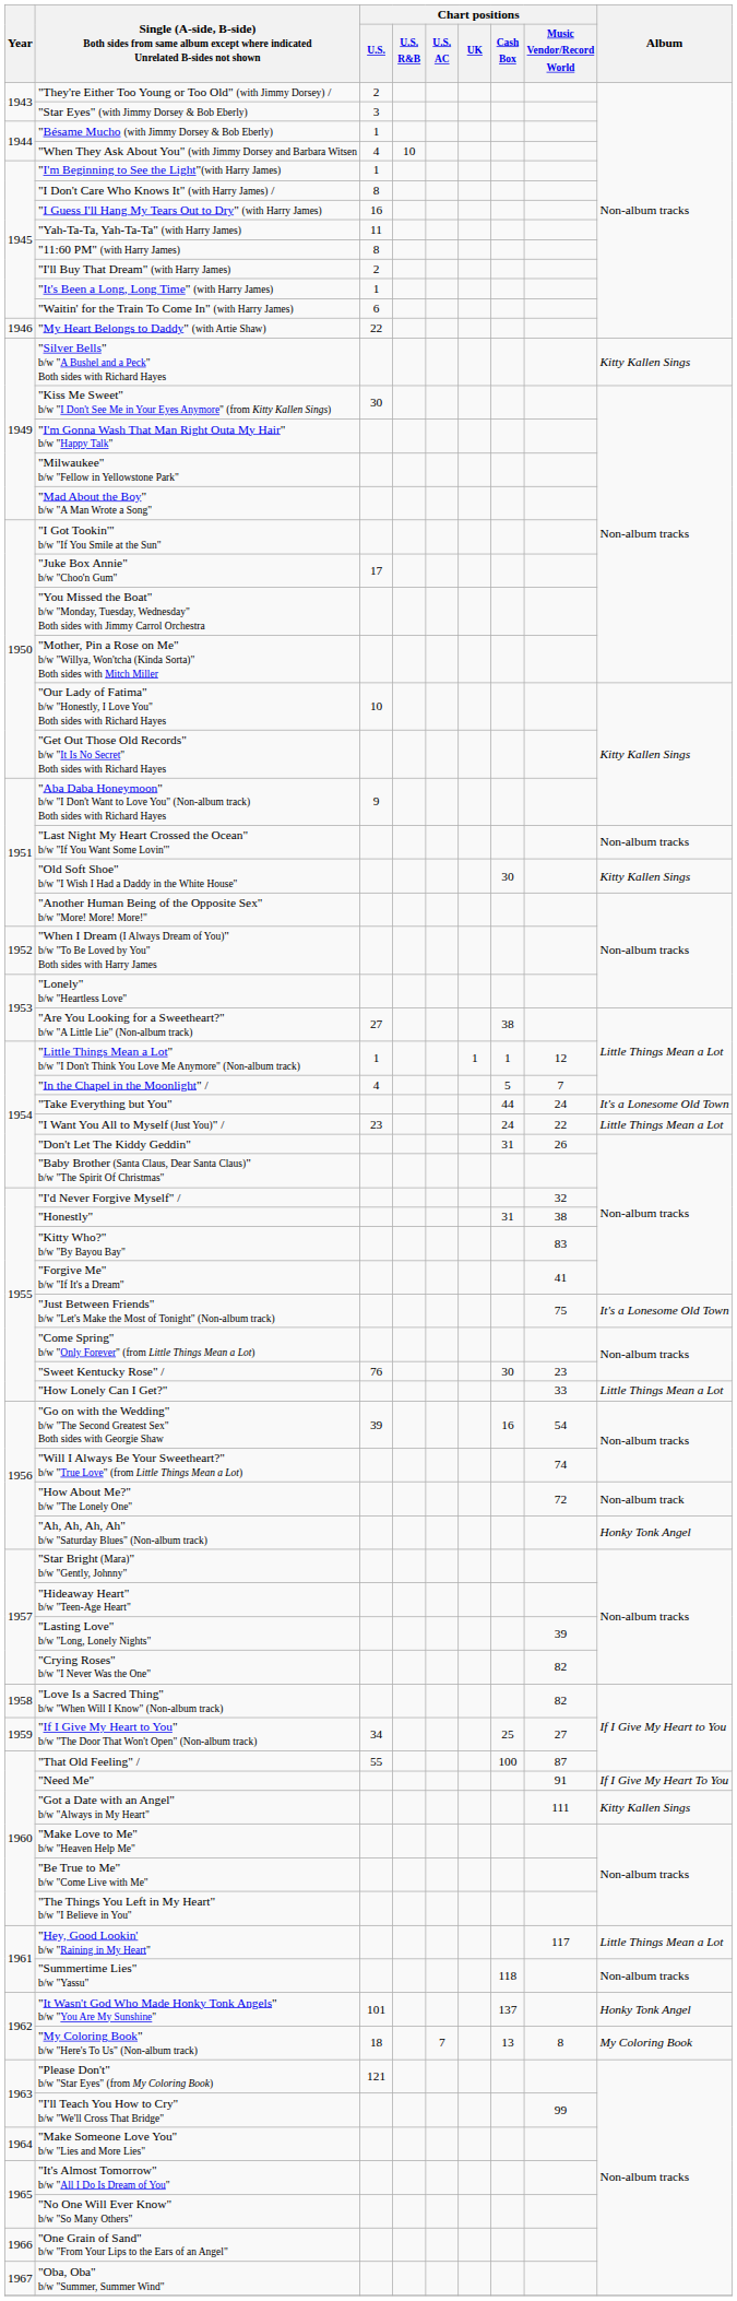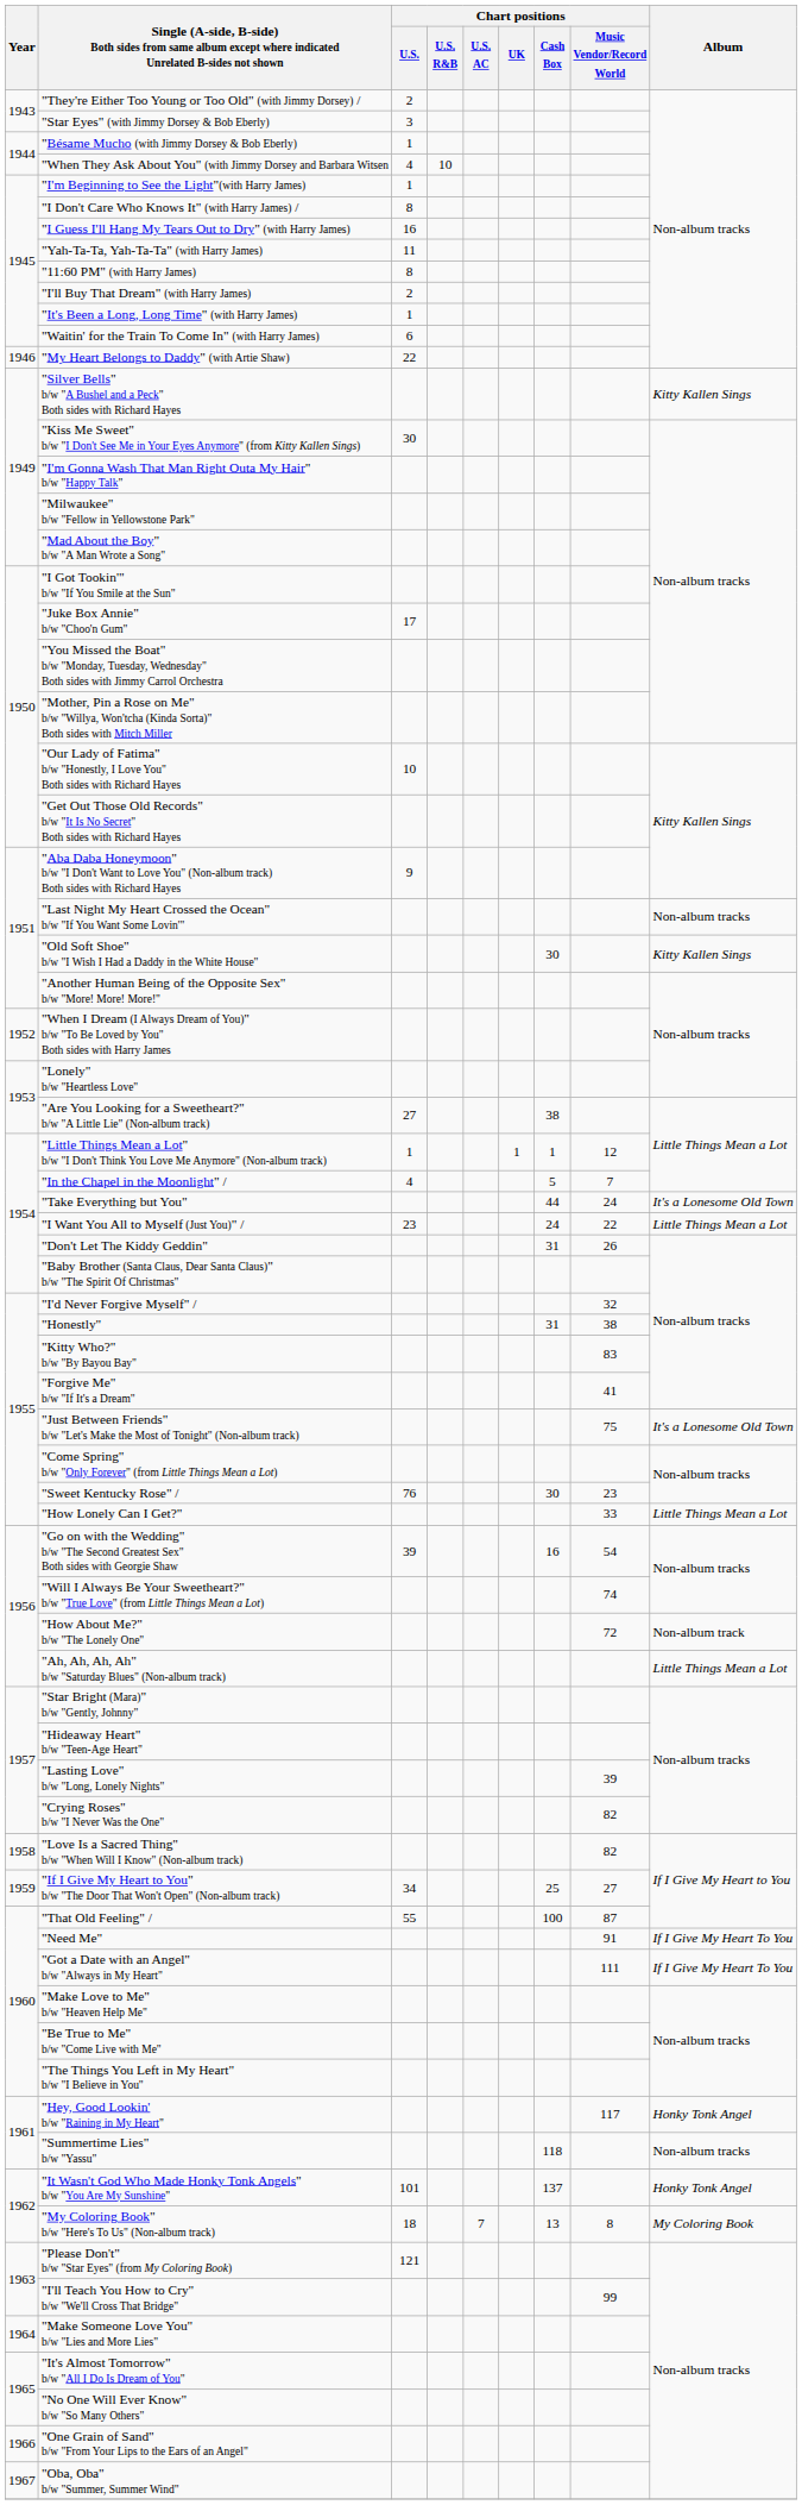"Ah, Ah, Ah, Ah" b/w "Saturday Blues" (Non-album track) | Album: Honky Tonk Angel -> Little Things Mean a Lot
"Got a Date with an Angel" b/w "Always in My Heart" | Album: Kitty Kallen Sings -> If I Give My Heart To You
"Hey, Good Lookin' b/w "Raining in My Heart" | Album: Little Things Mean a Lot -> Honky Tonk Angel
